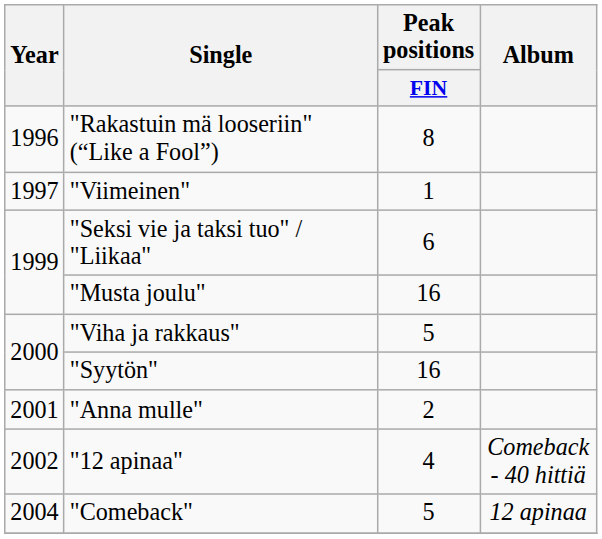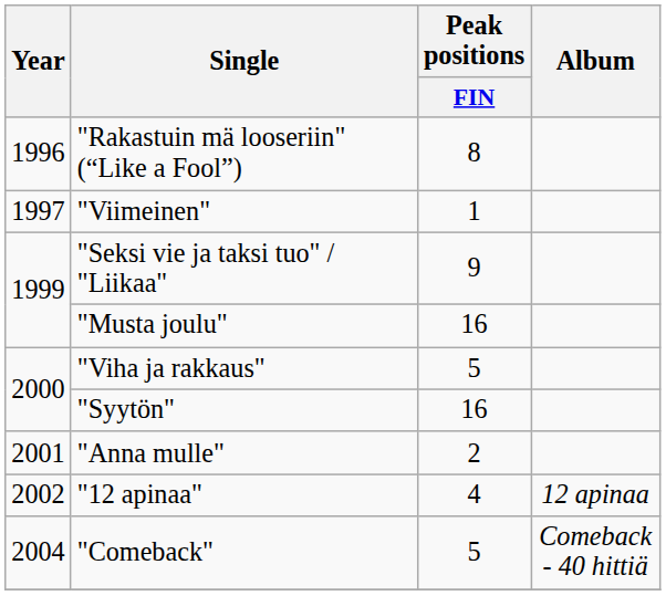"Seksi vie ja taksi tuo" / "Liikaa" | Peak positions / FIN: 6 -> 9
"12 apinaa" | Album: Comeback - 40 hittiä -> 12 apinaa
"Comeback" | Album: 12 apinaa -> Comeback - 40 hittiä
